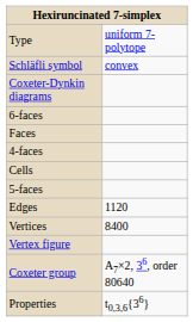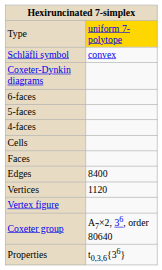Type | column 2: no background -> gold background
rows swapped: 5-faces <-> Faces
Edges | column 2: 1120 -> 8400
Vertices | column 2: 8400 -> 1120
